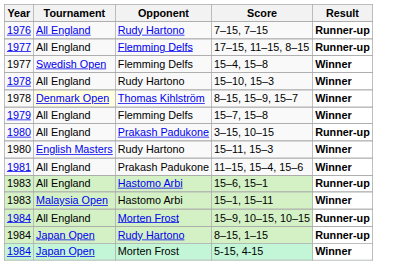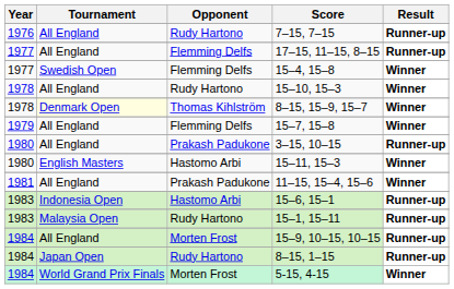15–11, 15–3 | Opponent: Rudy Hartono -> Hastomo Arbi
15–6, 15–1 | Tournament: All England -> Indonesia Open
15–1, 15–11 | Opponent: Hastomo Arbi -> Rudy Hartono
15–1, 15–11 | Result: Winner -> Runner-up
5-15, 4-15 | Tournament: Japan Open -> World Grand Prix Finals
